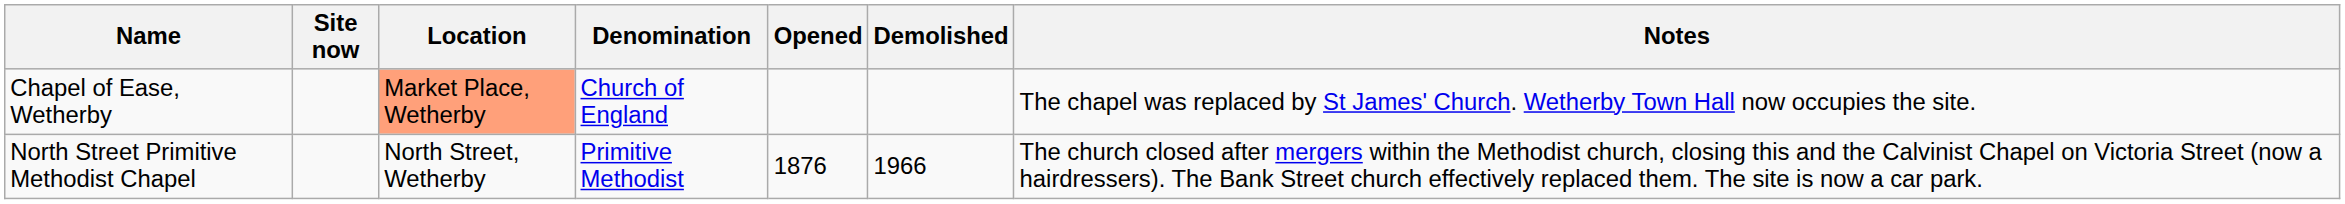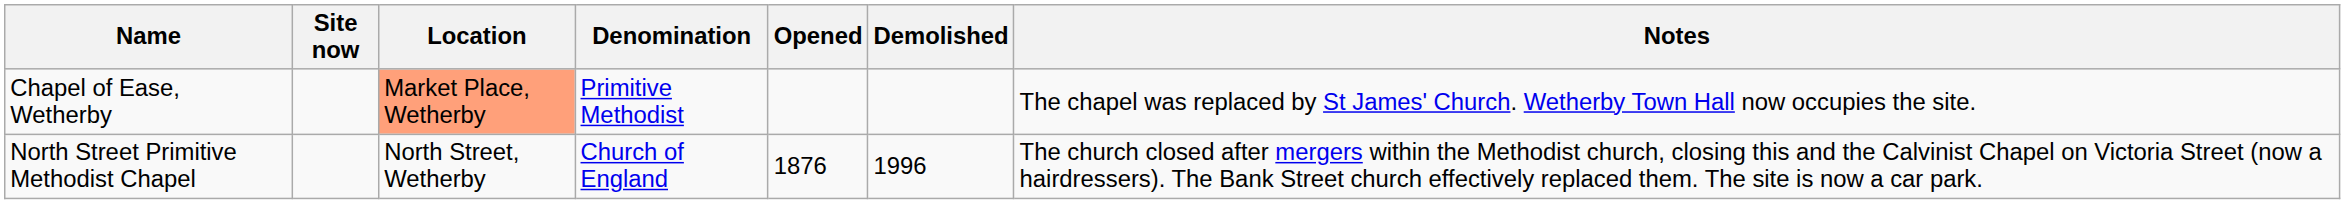Chapel of Ease, Wetherby | Denomination: Church of England -> Primitive Methodist
North Street Primitive Methodist Chapel | Denomination: Primitive Methodist -> Church of England
North Street Primitive Methodist Chapel | Demolished: 1966 -> 1996
